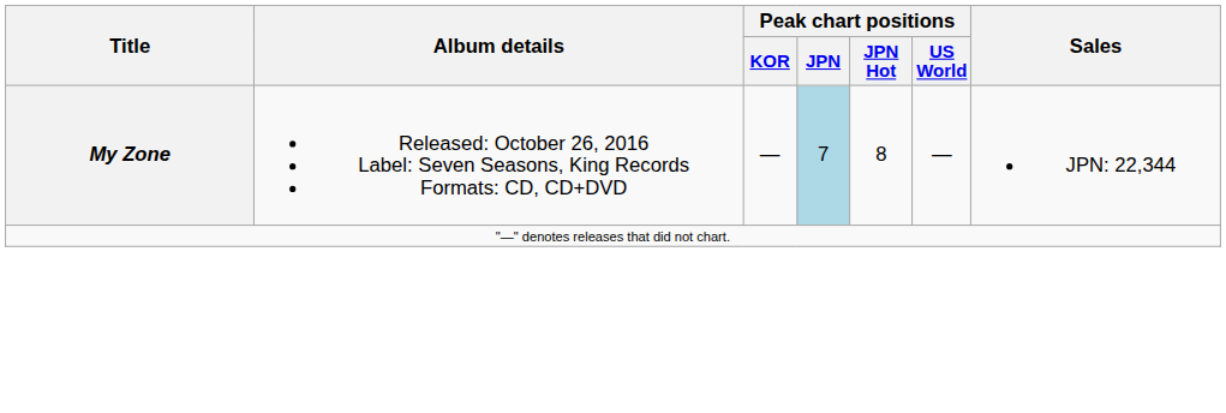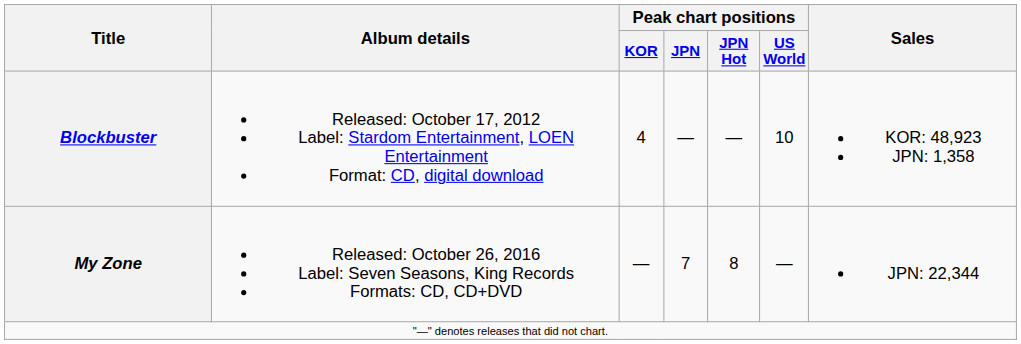+ row: Blockbuster | Released: October 17, 2012 Label: Stardom Entertainment, LOEN Entertainment Format: CD, digital download | 4 | — | — | 10 | KOR: 48,923 JPN: 1,358
My Zone | Peak chart positions / JPN: lightblue background -> no background
